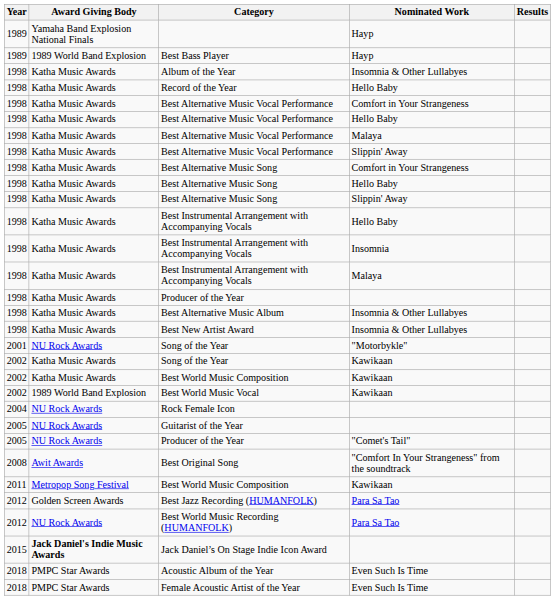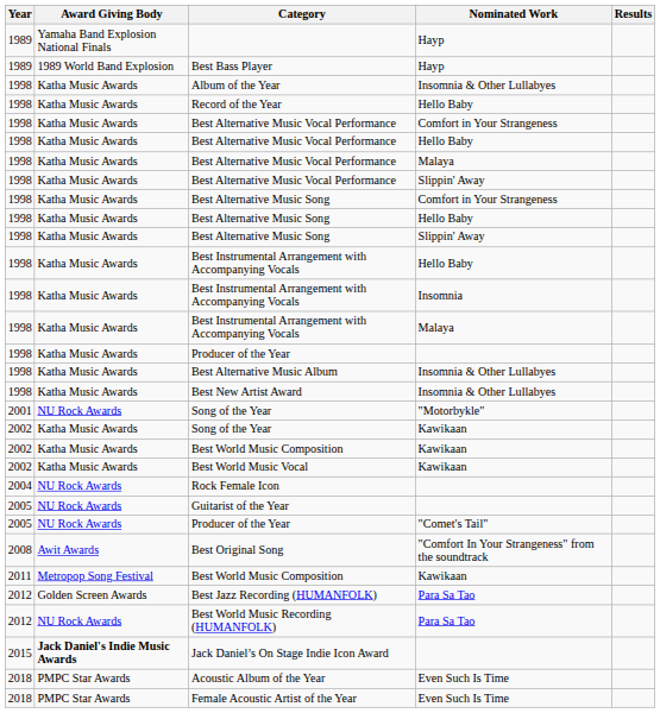Best World Music Vocal | Award Giving Body: 1989 World Band Explosion -> Katha Music Awards
